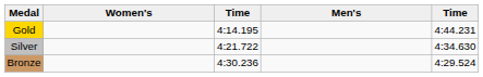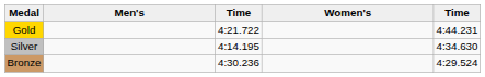columns swapped: Men's <-> Women's
Gold | column 3: 4:14.195 -> 4:21.722
Silver | column 3: 4:21.722 -> 4:14.195
